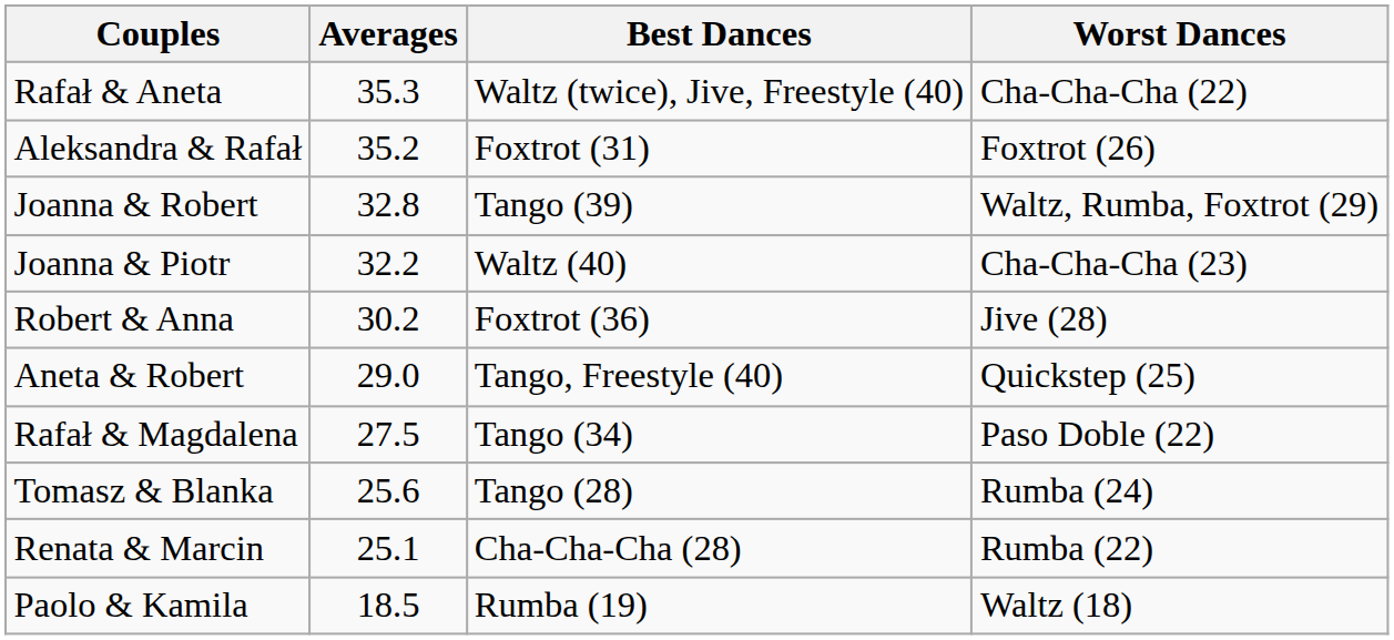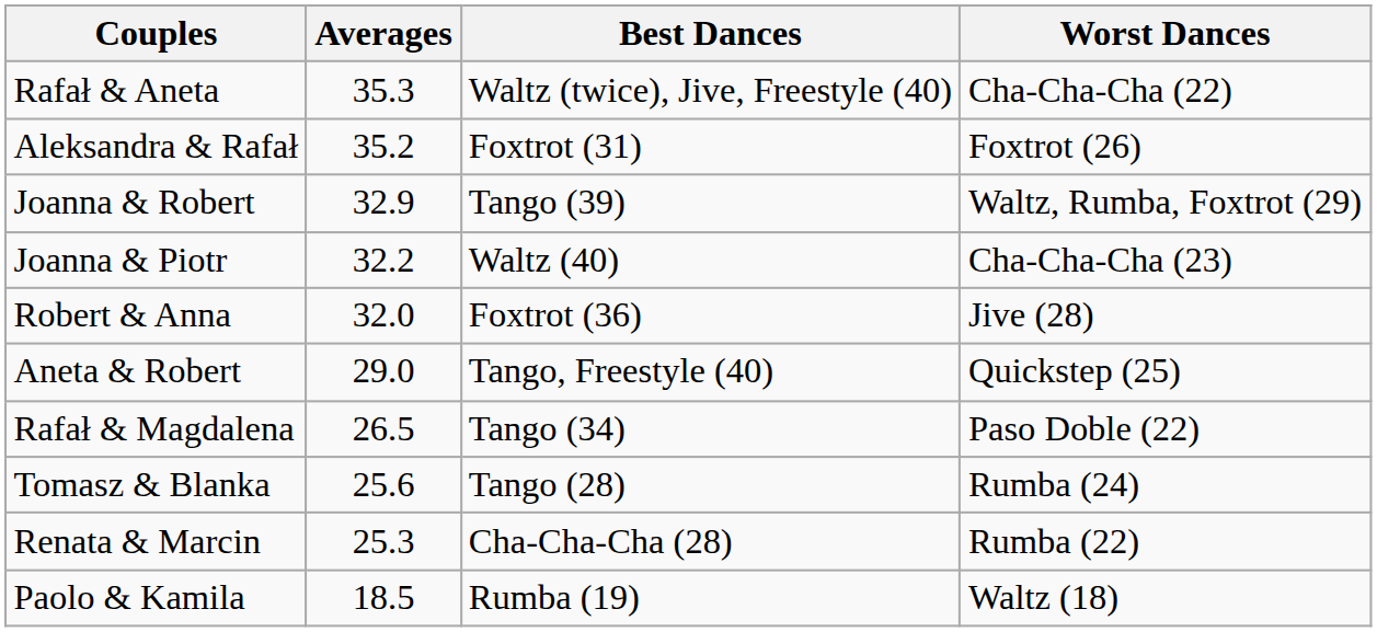Joanna & Robert | Averages: 32.8 -> 32.9
Robert & Anna | Averages: 30.2 -> 32.0
Rafał & Magdalena | Averages: 27.5 -> 26.5
Renata & Marcin | Averages: 25.1 -> 25.3
